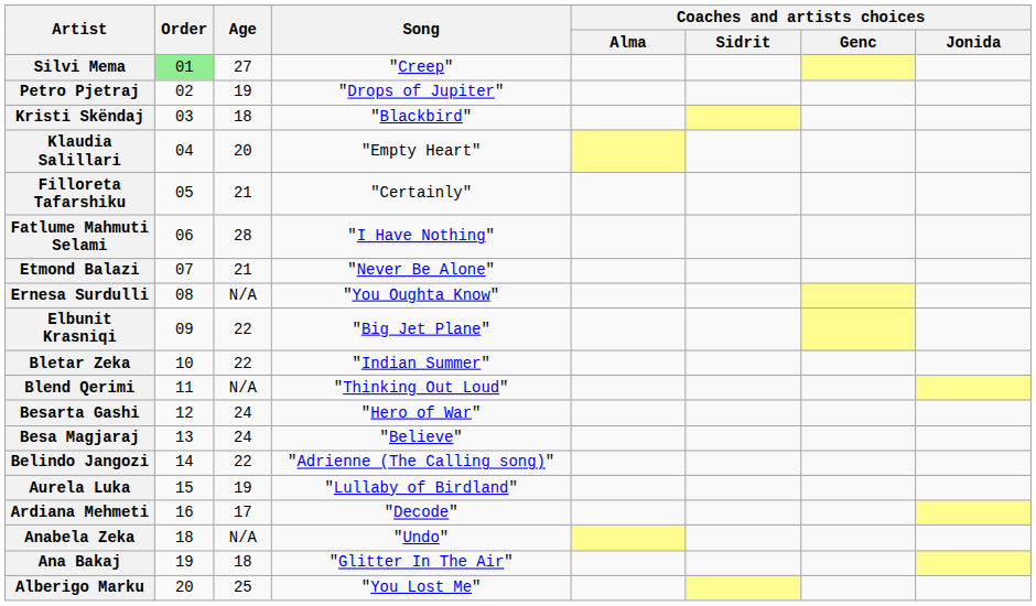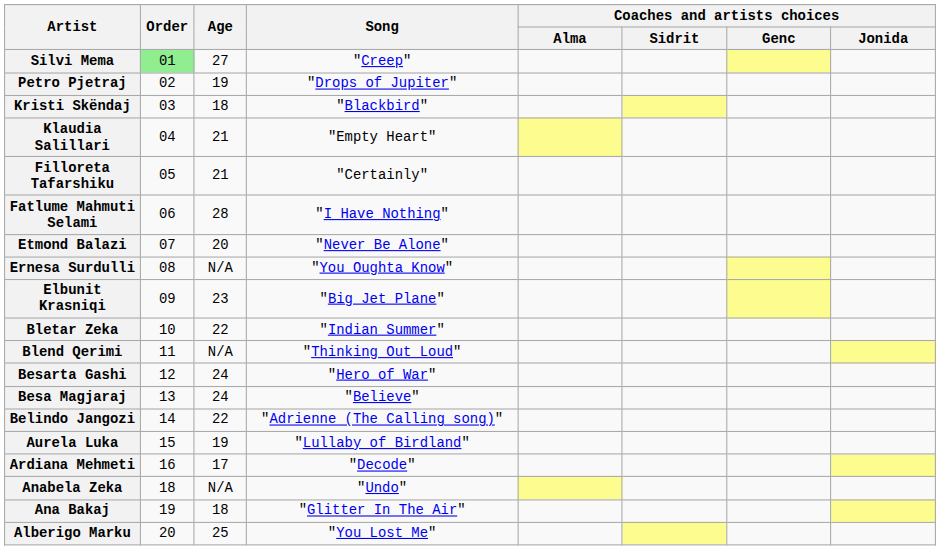Klaudia Salillari | Age: 20 -> 21
Etmond Balazi | Age: 21 -> 20
Elbunit Krasniqi | Age: 22 -> 23
